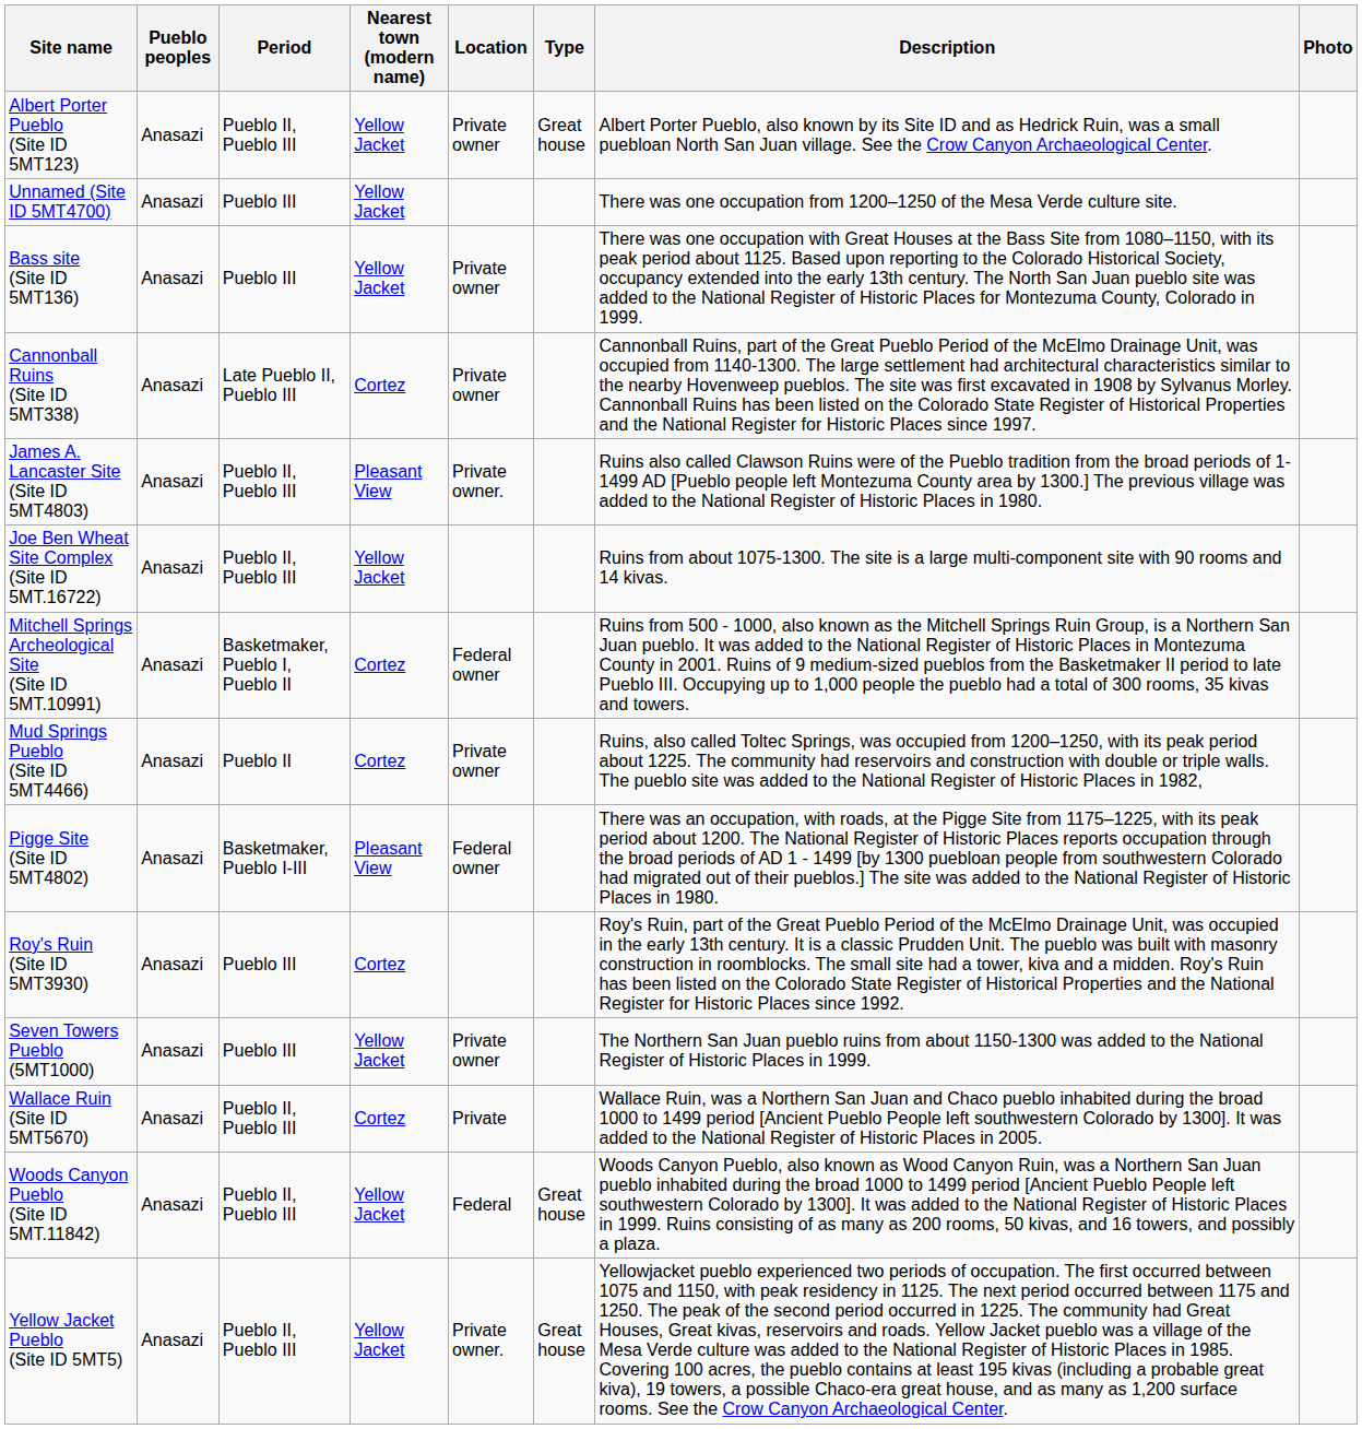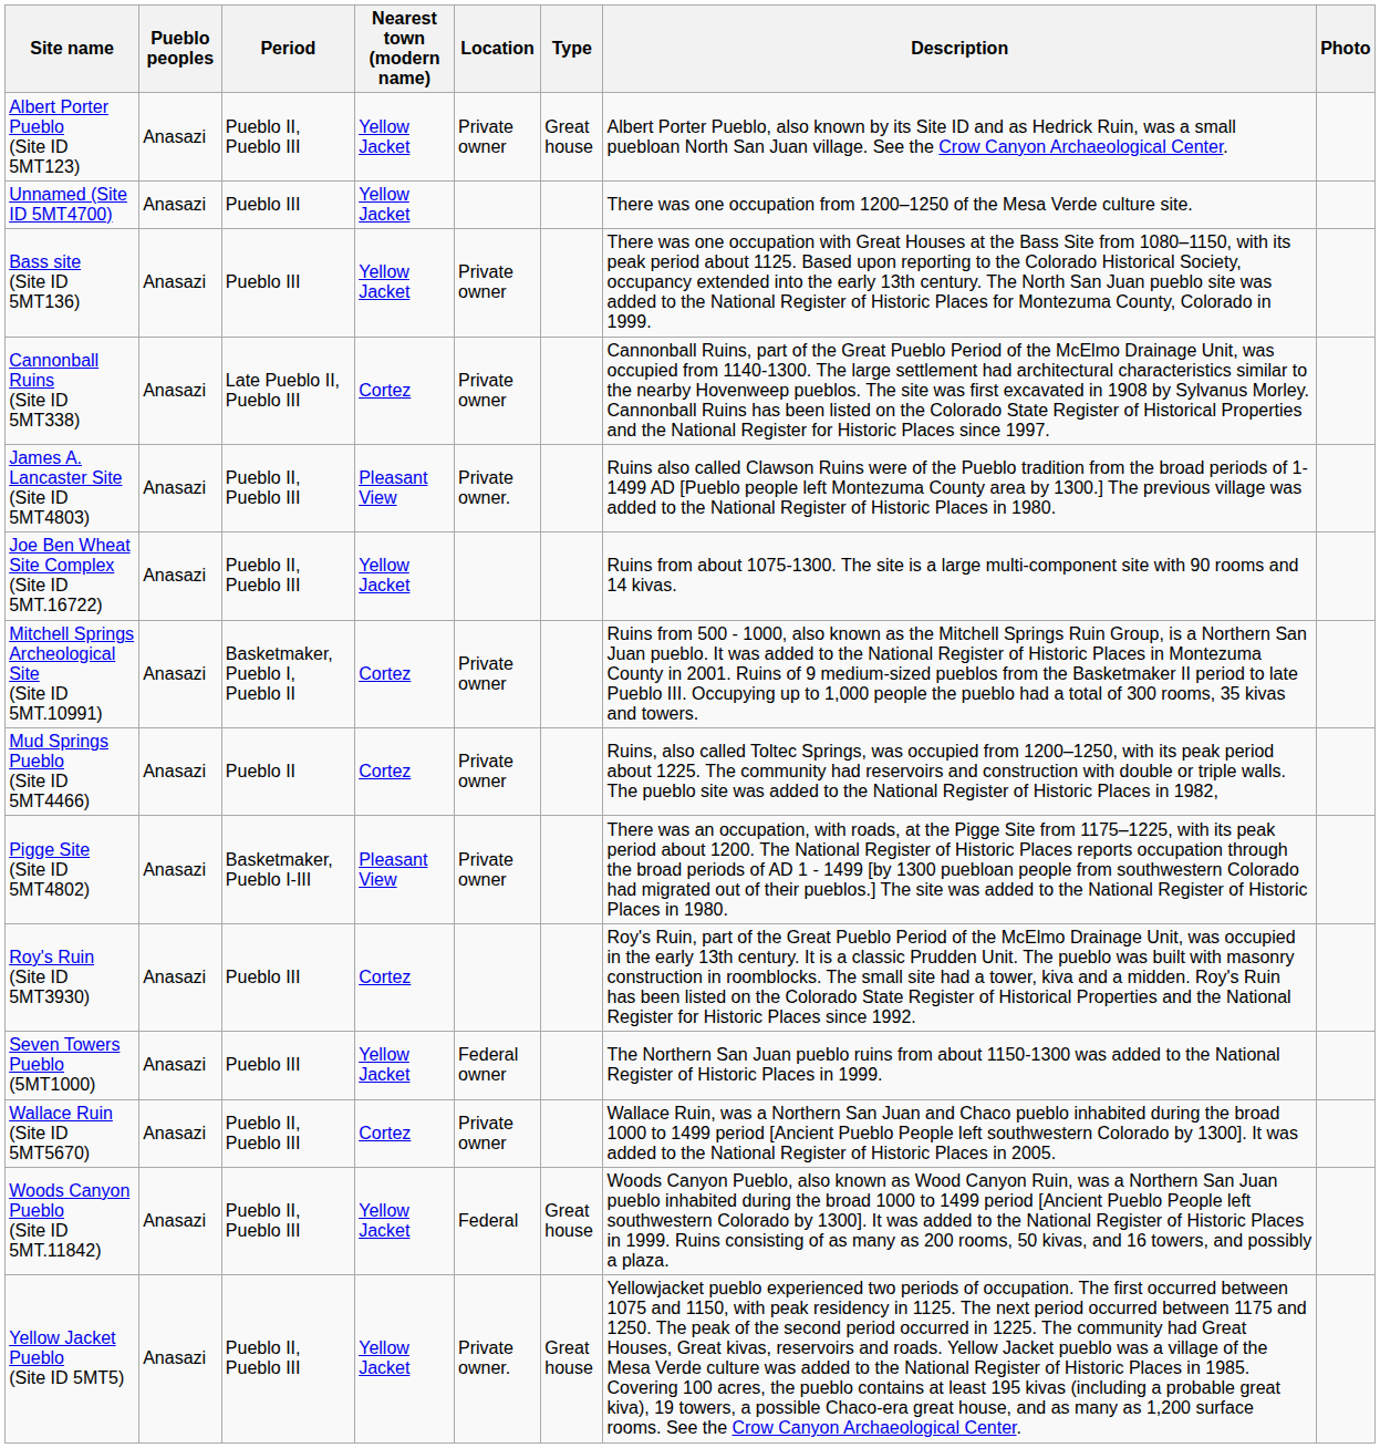Mitchell Springs Archeological Site (Site ID 5MT.10991) | Location: Federal owner -> Private owner
Pigge Site (Site ID 5MT4802) | Location: Federal owner -> Private owner
Seven Towers Pueblo (5MT1000) | Location: Private owner -> Federal owner
Wallace Ruin (Site ID 5MT5670) | Location: Private -> Private owner
